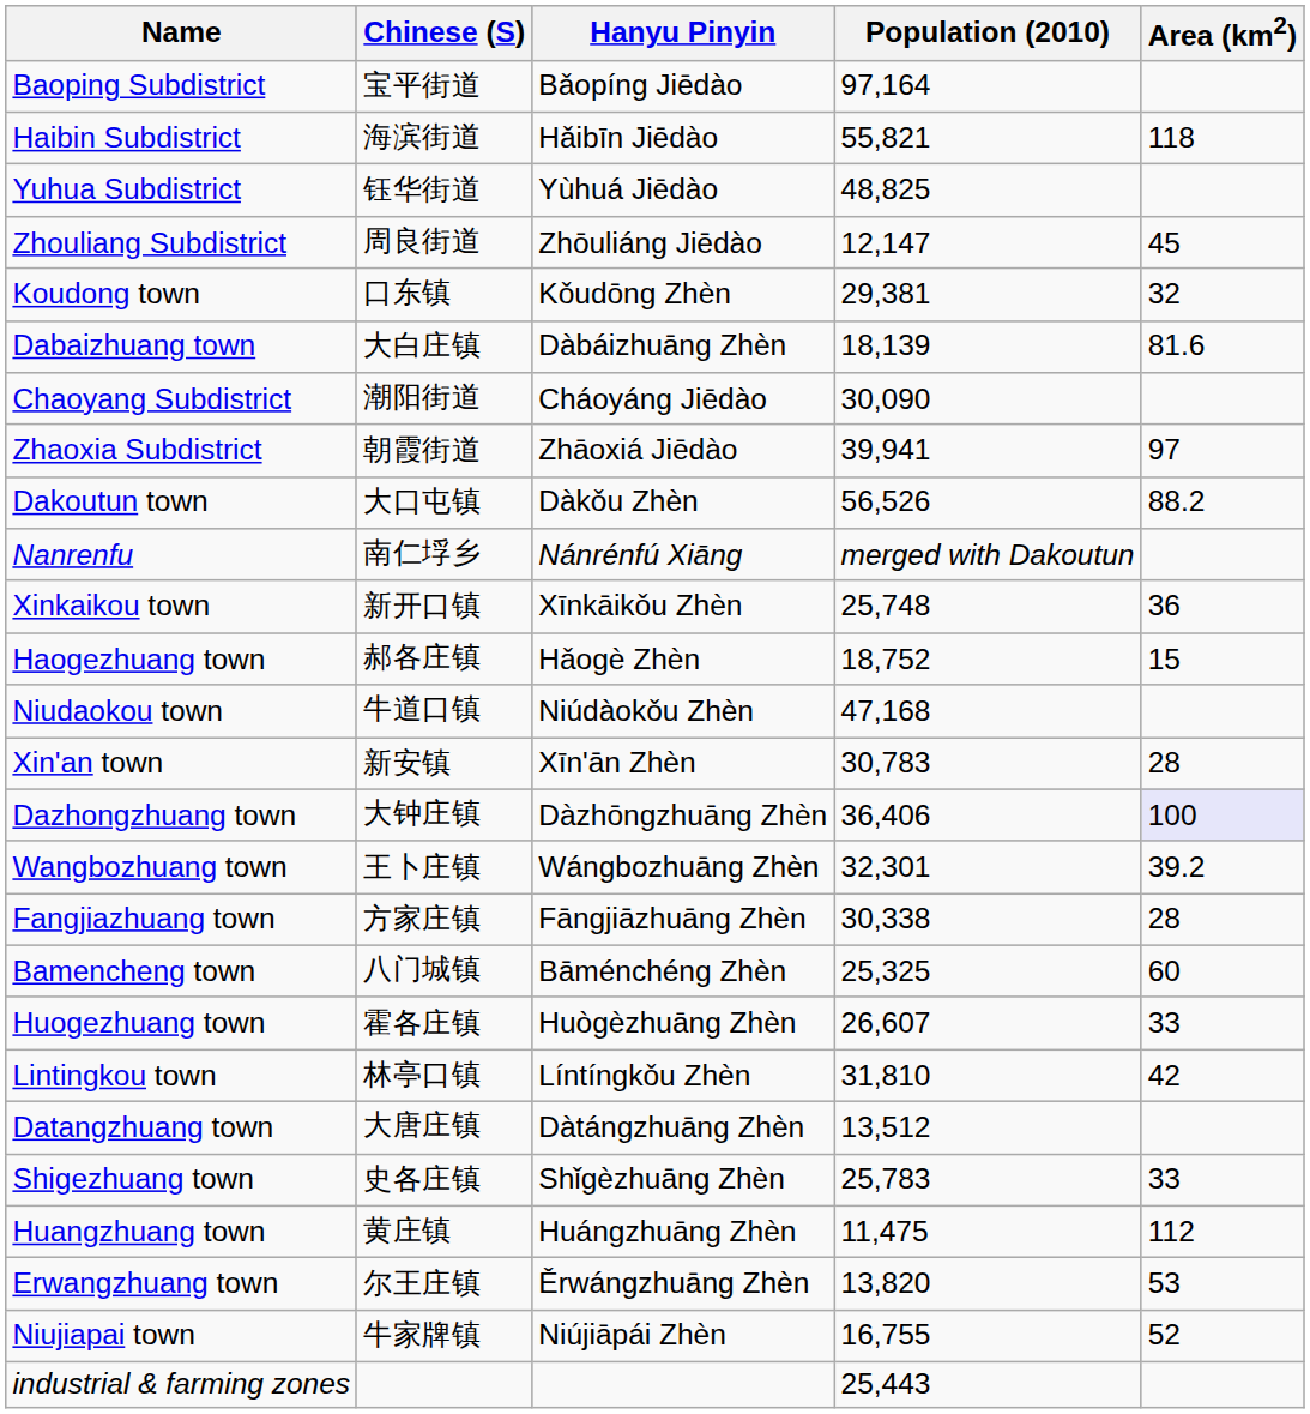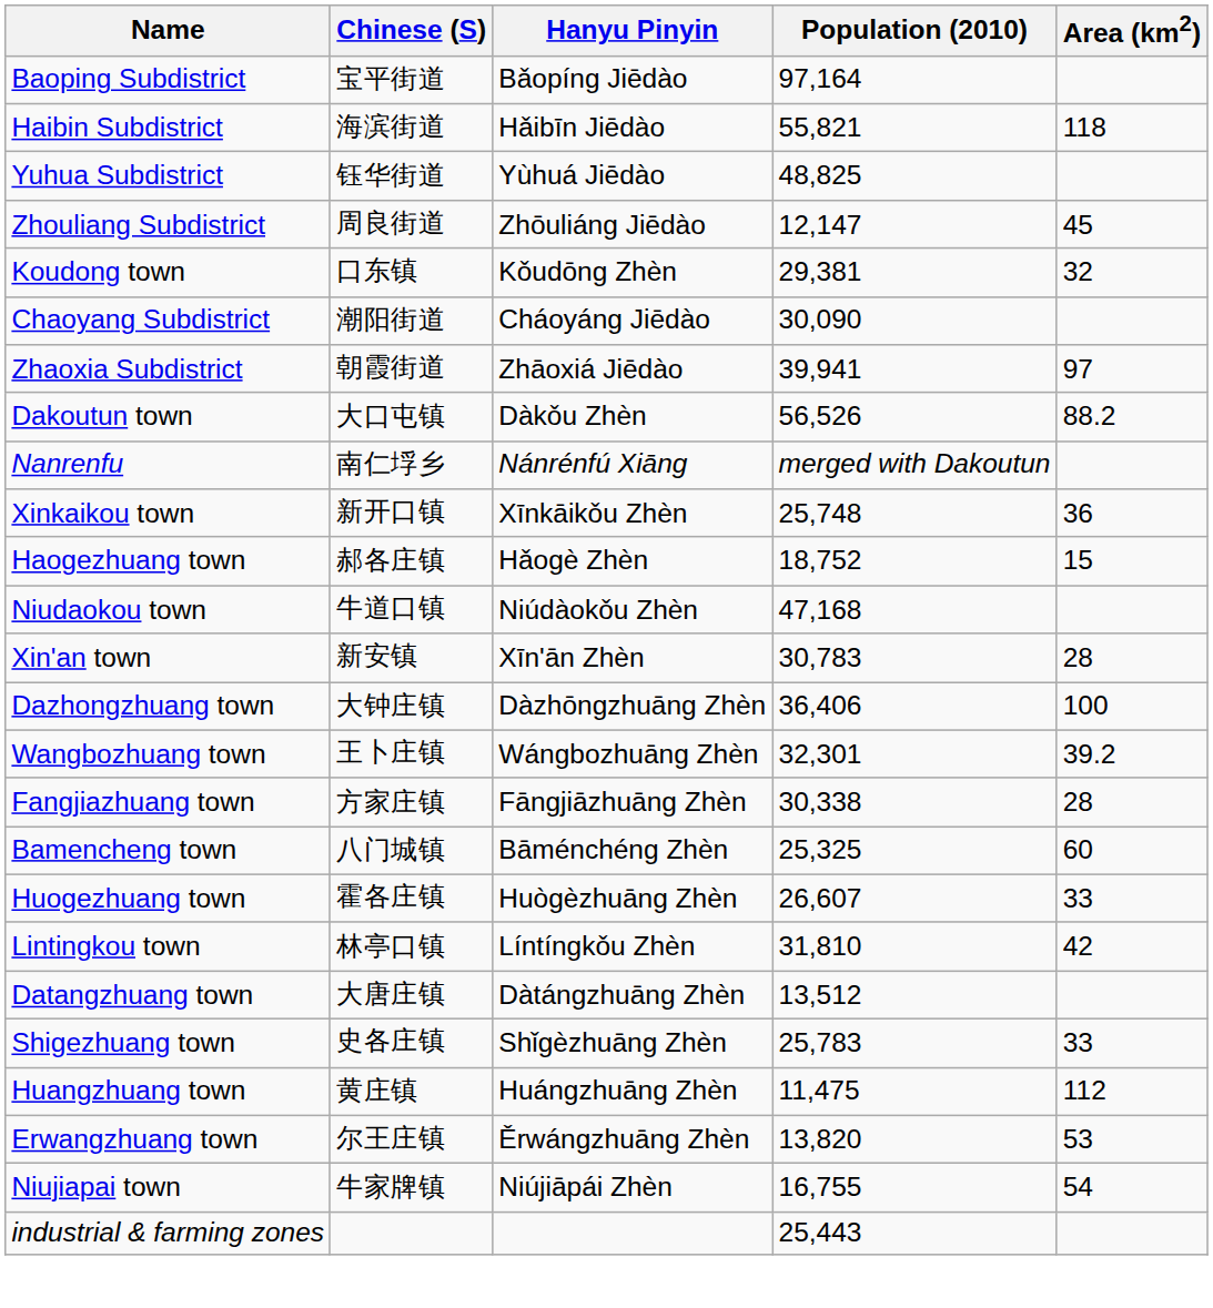- row: Dabaizhuang town | 大白庄镇 | Dàbáizhuāng Zhèn | 18,139 | 81.6
Dazhongzhuang town | Area (km2): lavender background -> no background
Niujiapai town | Area (km2): 52 -> 54
